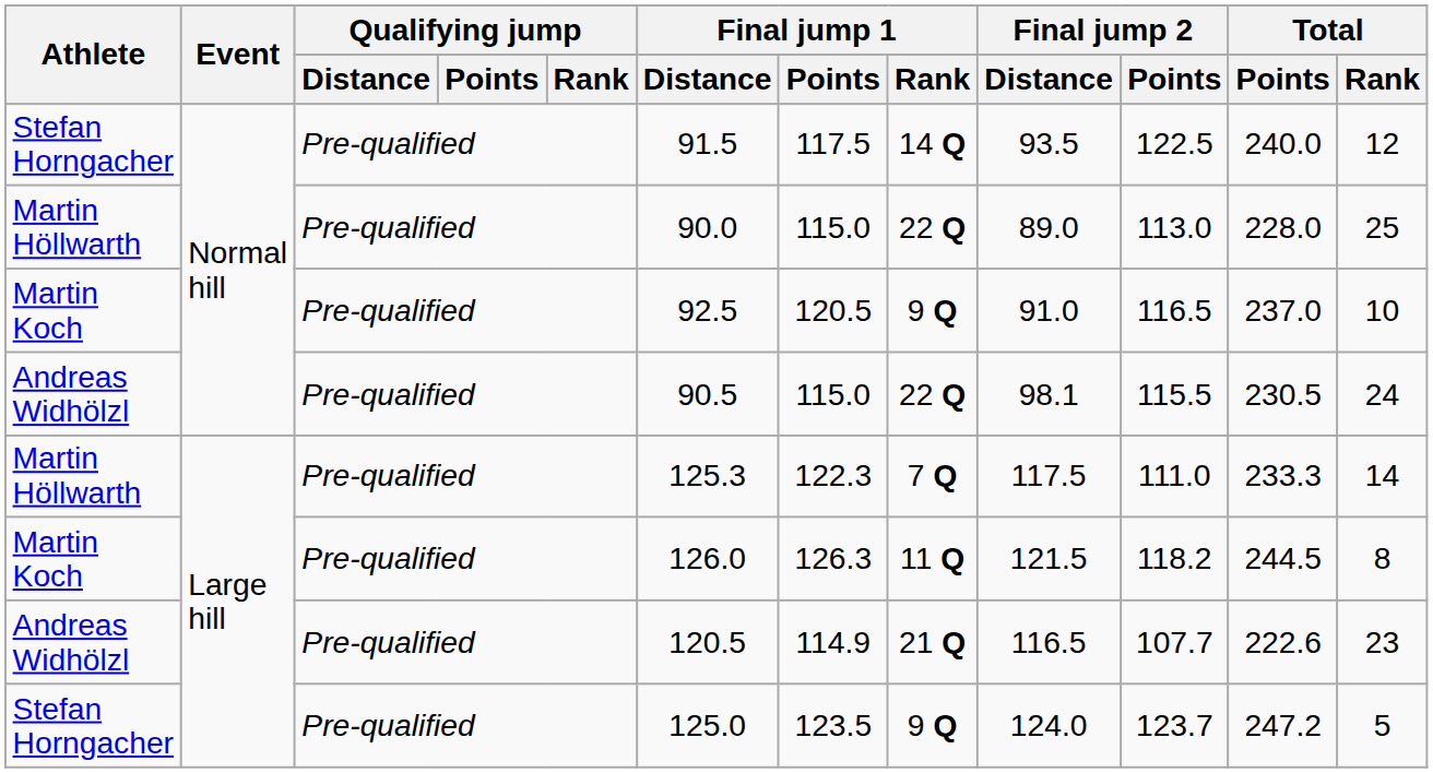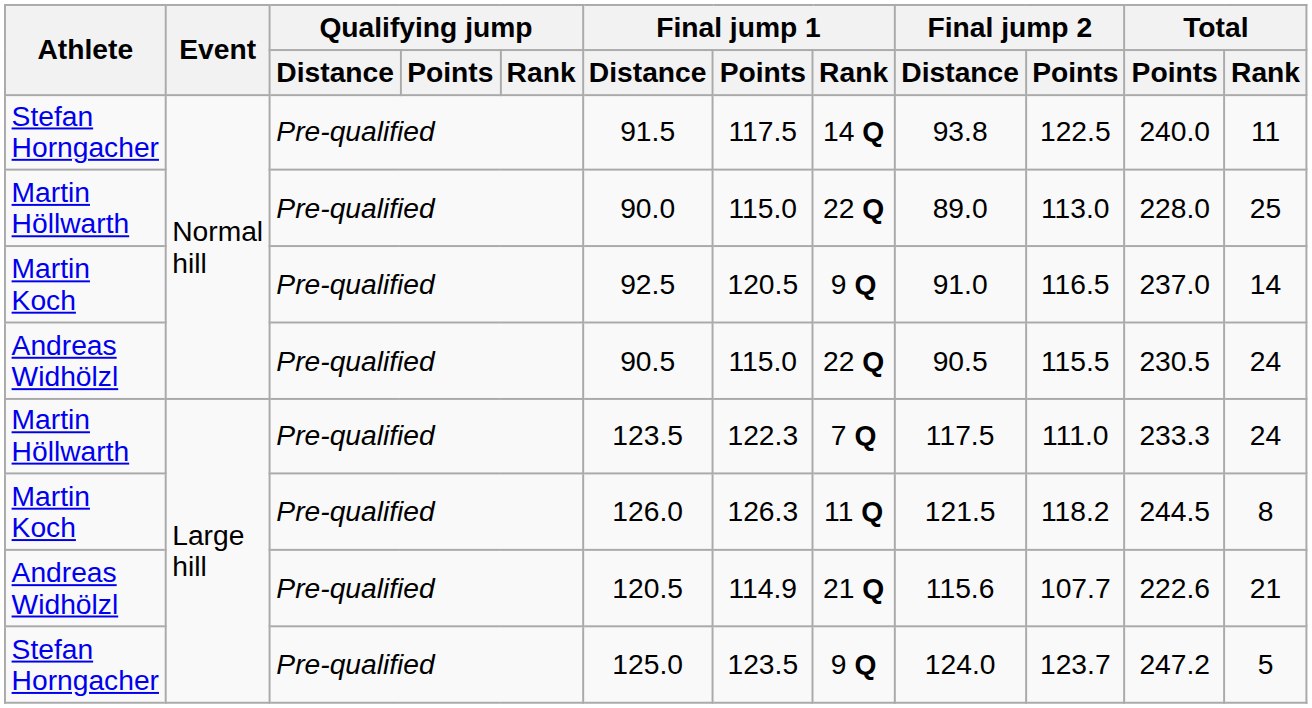Stefan Horngacher / Normal hill | Final jump 2 / Distance: 93.5 -> 93.8
Stefan Horngacher / Normal hill | Total / Rank: 12 -> 11
Martin Koch / Normal hill | Total / Rank: 10 -> 14
Andreas Widhölzl / Normal hill | Final jump 2 / Distance: 98.1 -> 90.5
Martin Höllwarth / Large hill | Final jump 1 / Distance: 125.3 -> 123.5
Martin Höllwarth / Large hill | Total / Rank: 14 -> 24
Andreas Widhölzl / Large hill | Final jump 2 / Distance: 116.5 -> 115.6
Andreas Widhölzl / Large hill | Total / Rank: 23 -> 21
